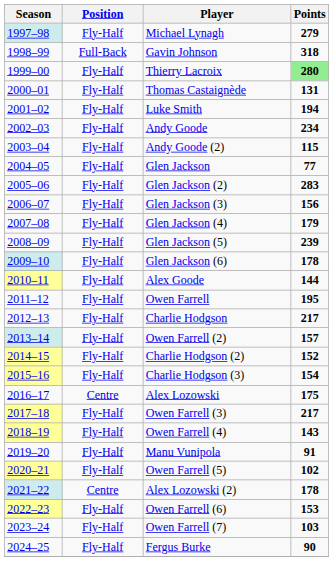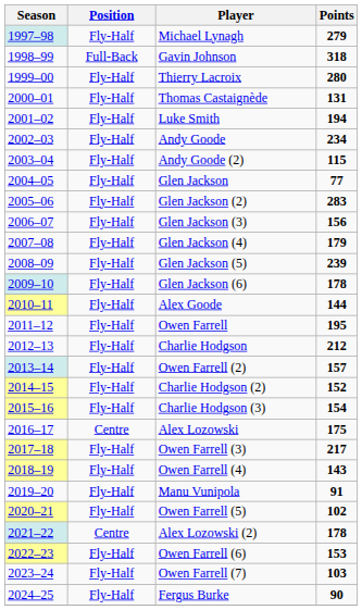Thierry Lacroix | Points: lightgreen background -> no background
Charlie Hodgson | Points: 217 -> 212
